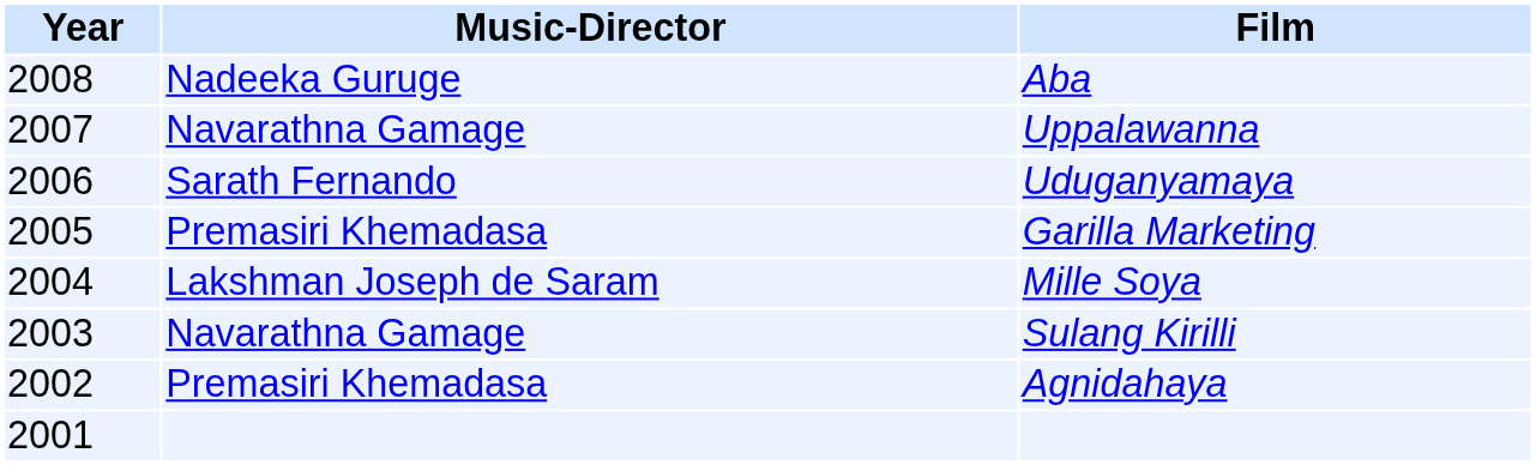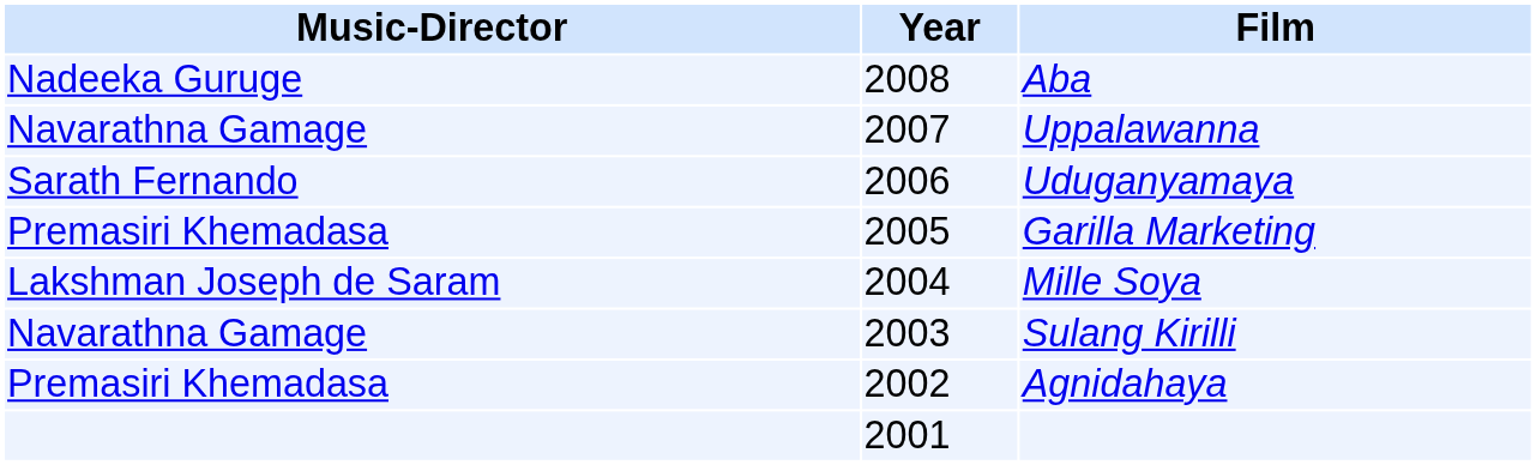columns swapped: Year <-> Music-Director
